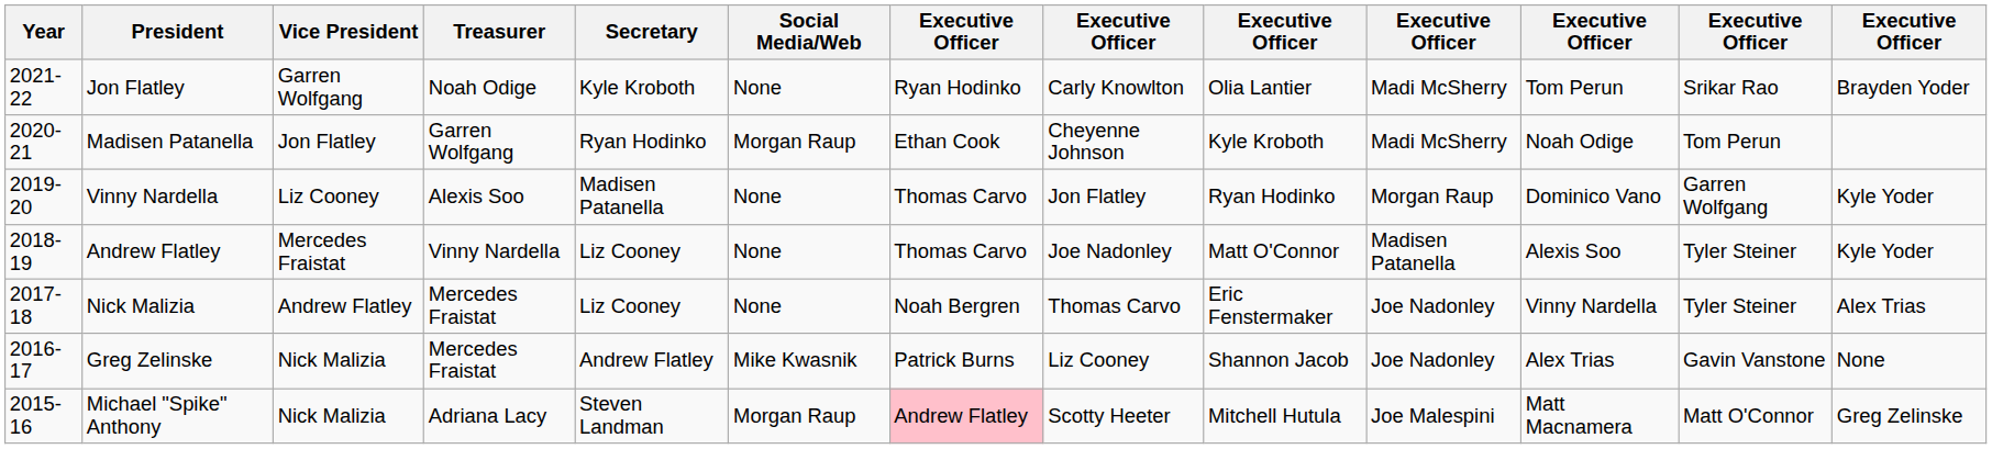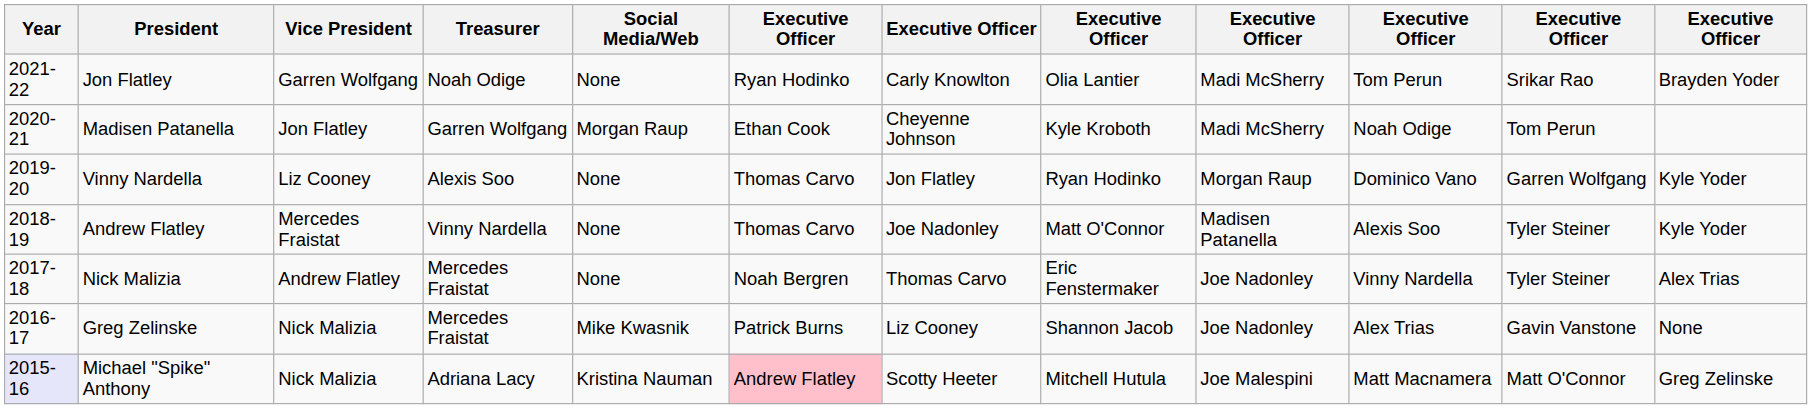- column: Secretary | Kyle Kroboth | Ryan Hodinko | Madisen Patanella | Liz Cooney | Liz Cooney | Andrew Flatley | Steven Landman
Michael "Spike" Anthony | Year: no background -> lavender background
Michael "Spike" Anthony | Social Media/Web: Morgan Raup -> Kristina Nauman
